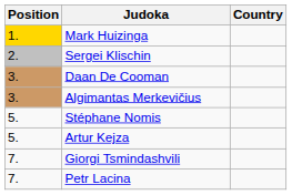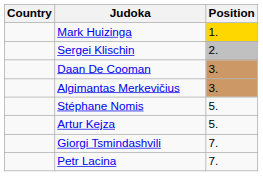columns swapped: Position <-> Country
